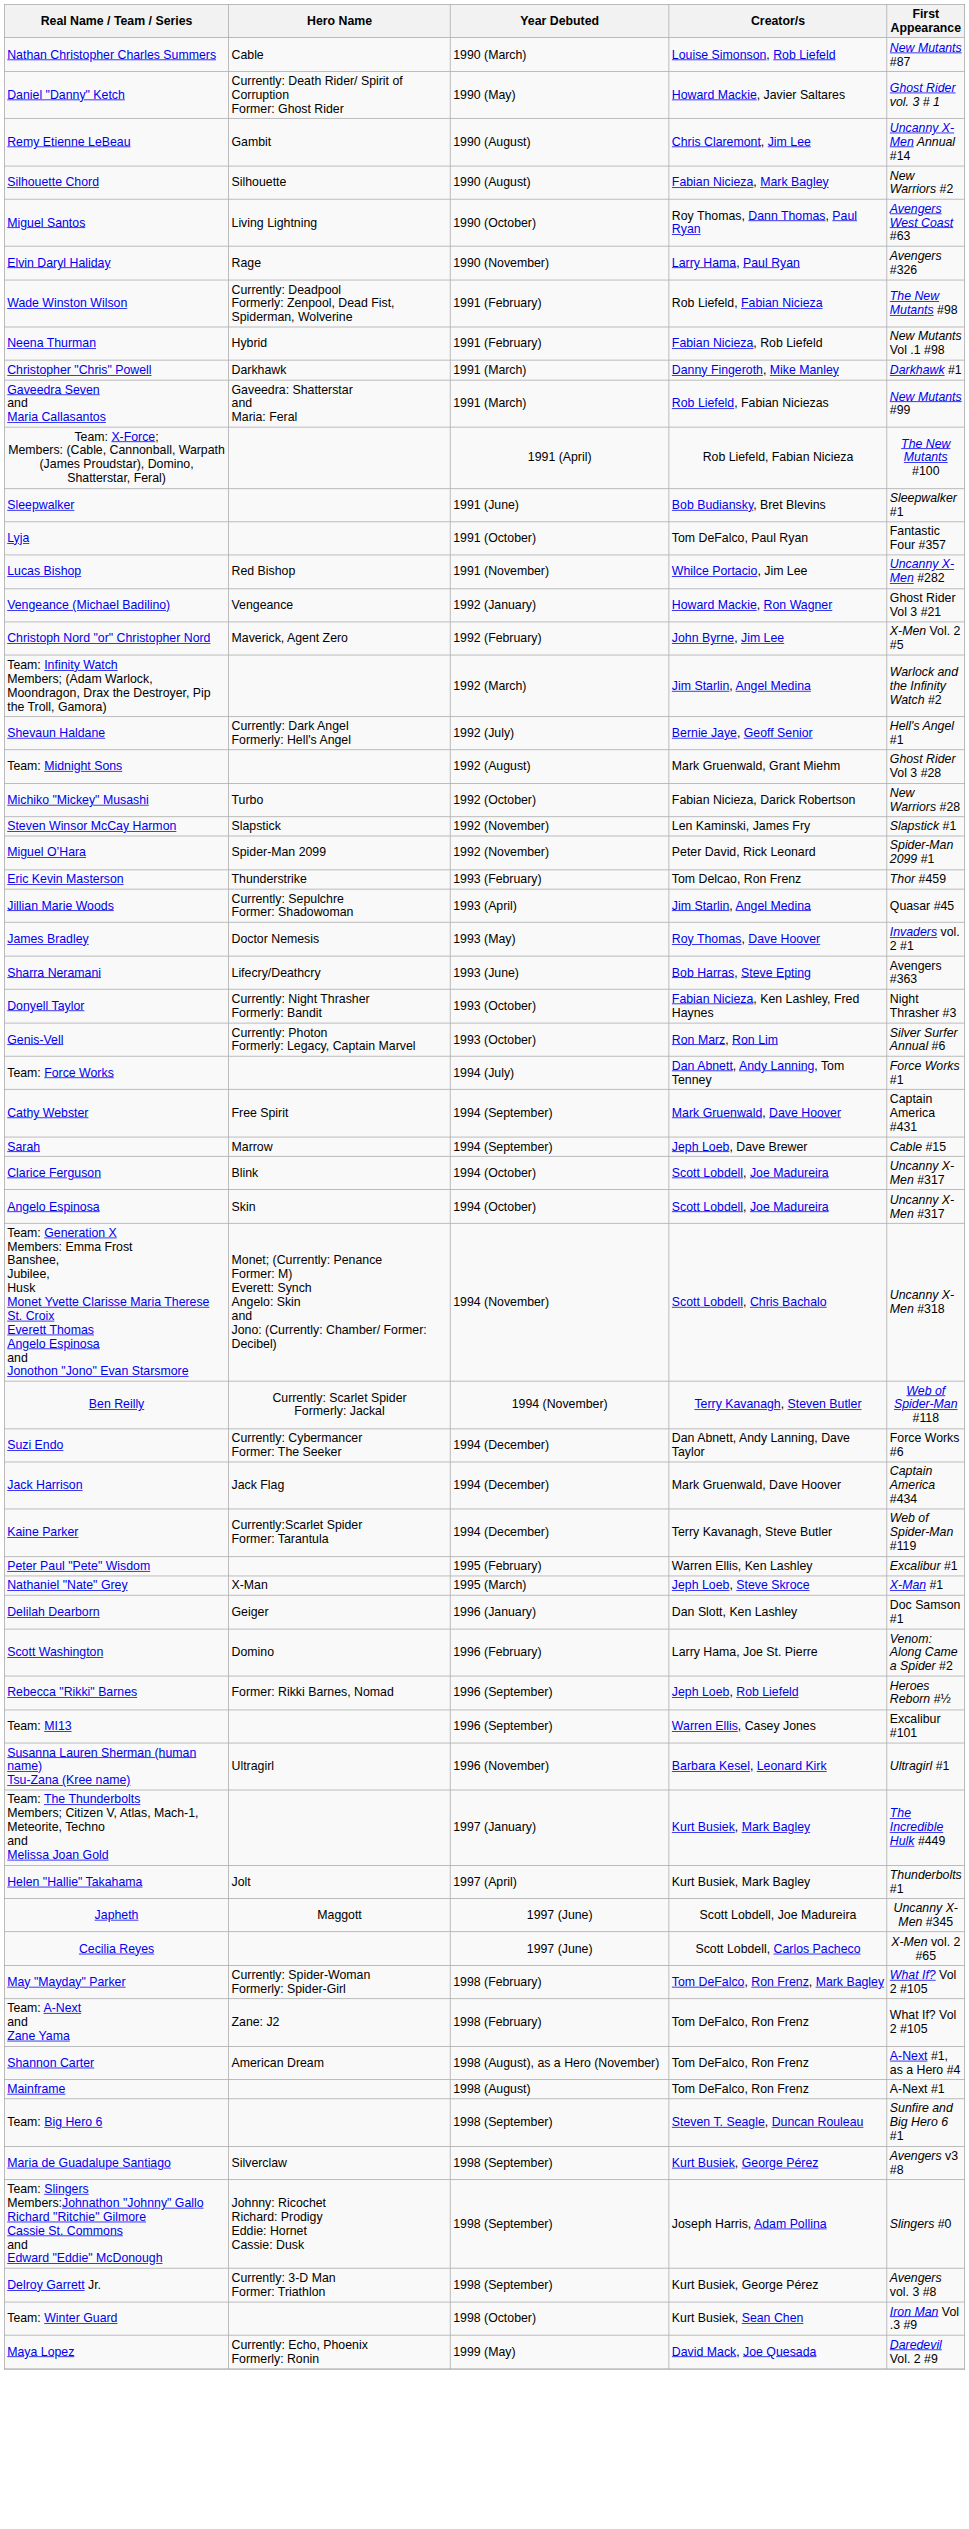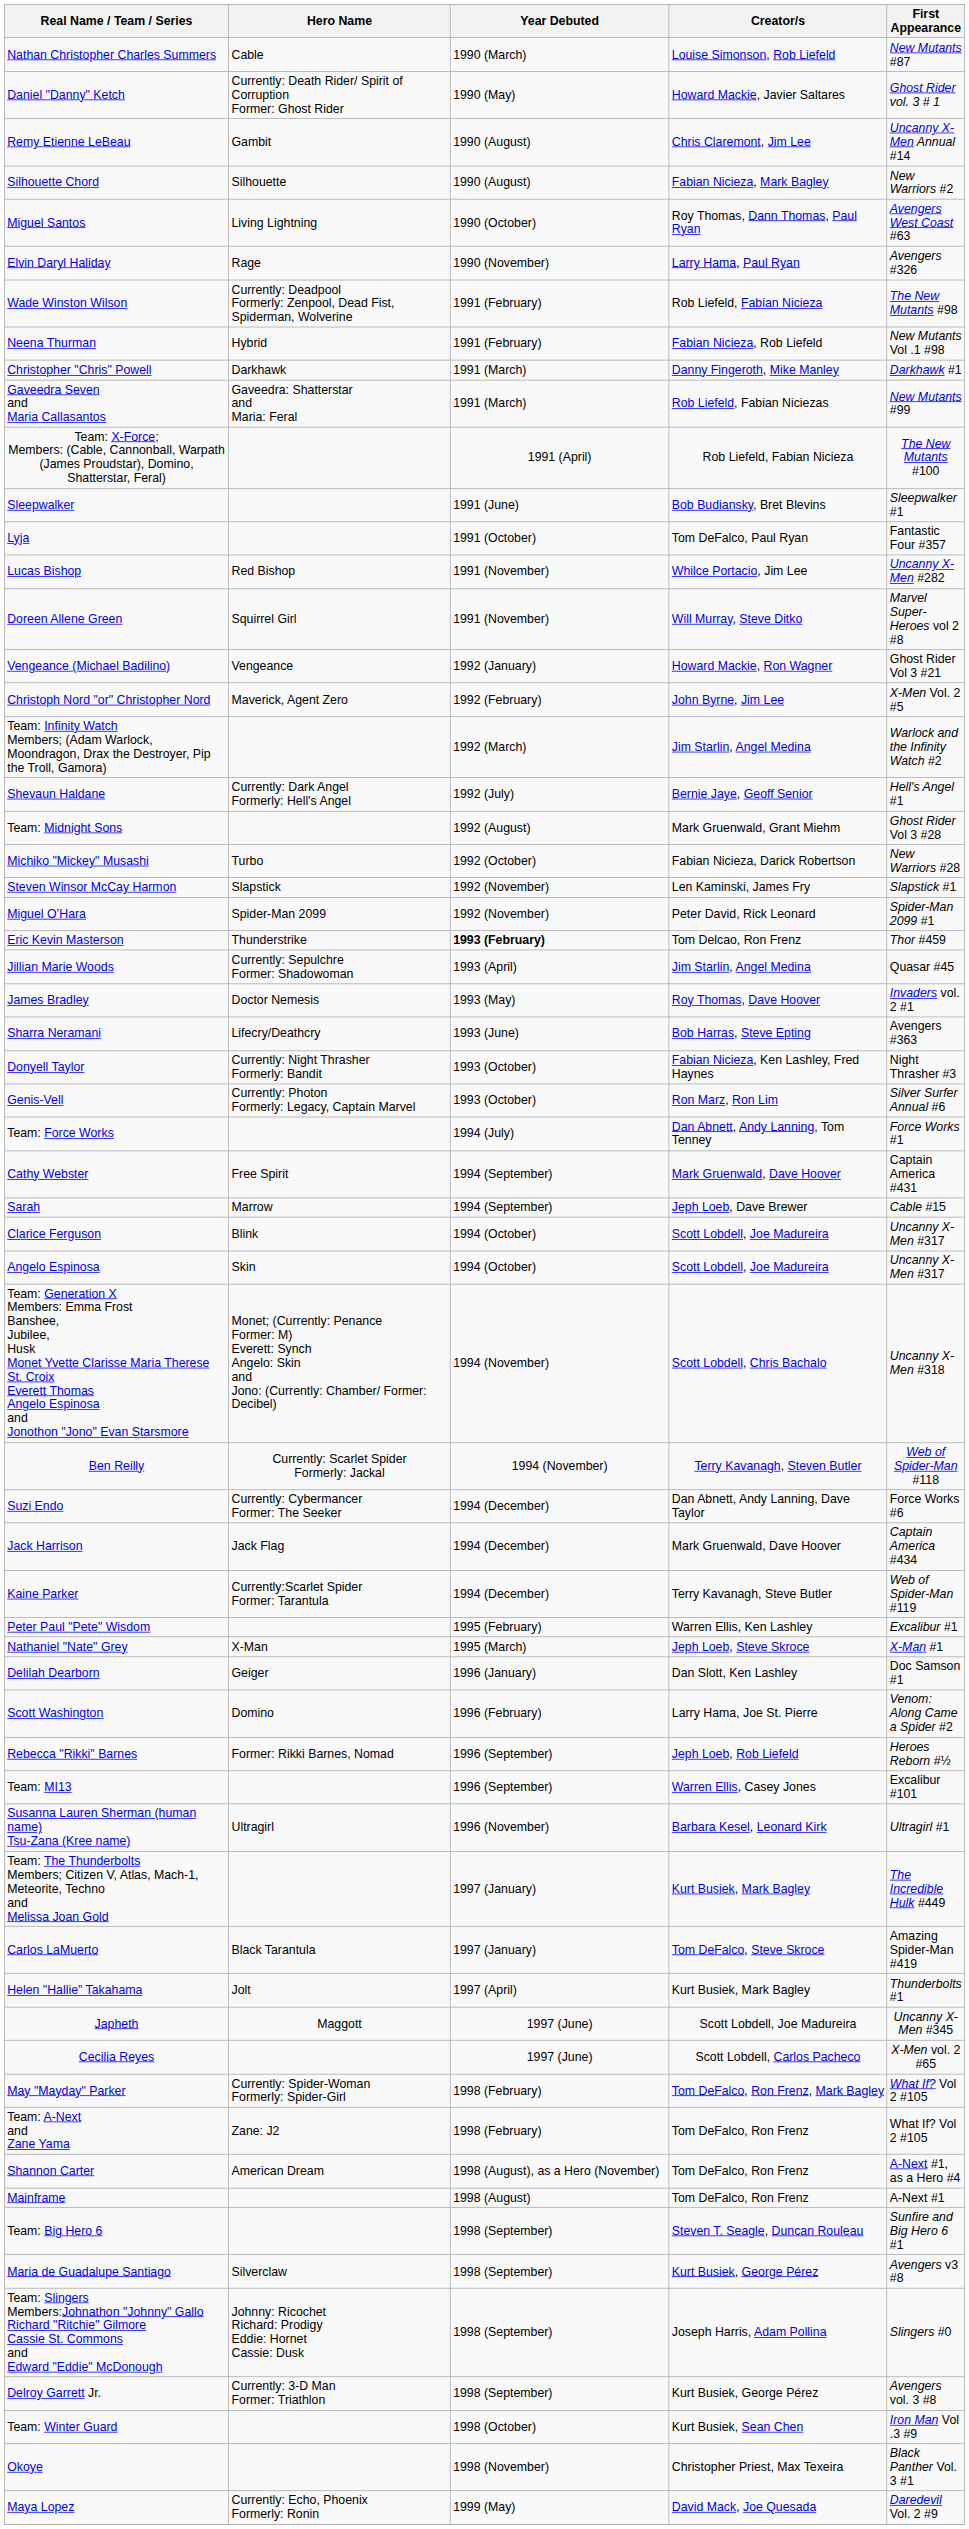+ row: Doreen Allene Green | Squirrel Girl | 1991 (November) | Will Murray, Steve Ditko | Marvel Super-Heroes vol 2 #8
Eric Kevin Masterson | Year Debuted: normal -> bold
+ row: Carlos LaMuerto | Black Tarantula | 1997 (January) | Tom DeFalco, Steve Skroce | Amazing Spider-Man #419
+ row: Okoye | 1998 (November) | Christopher Priest, Max Texeira | Black Panther Vol. 3 #1
